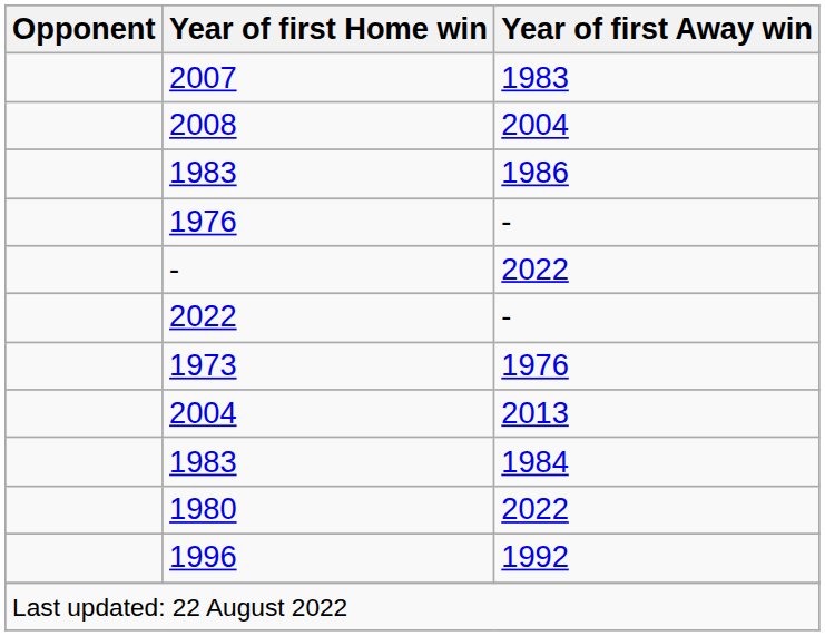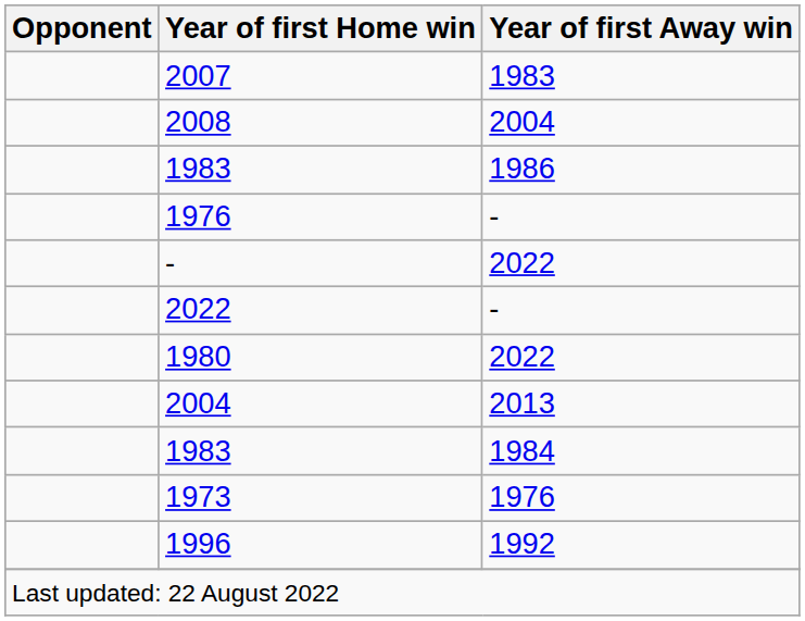rows swapped: 1973 <-> 1980
